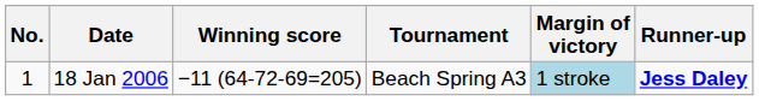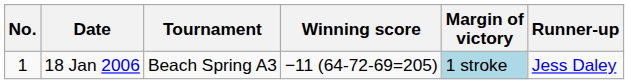columns swapped: Tournament <-> Winning score
18 Jan 2006 | Runner-up: bold -> normal
